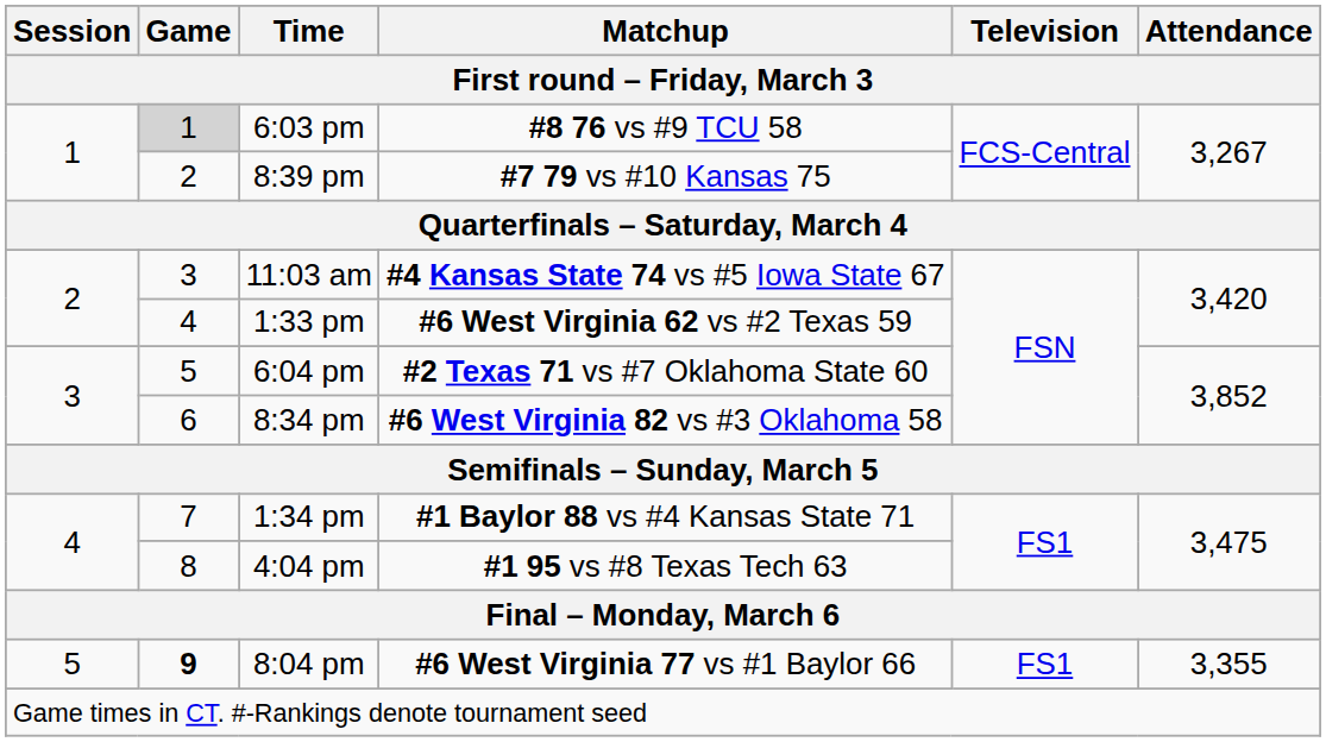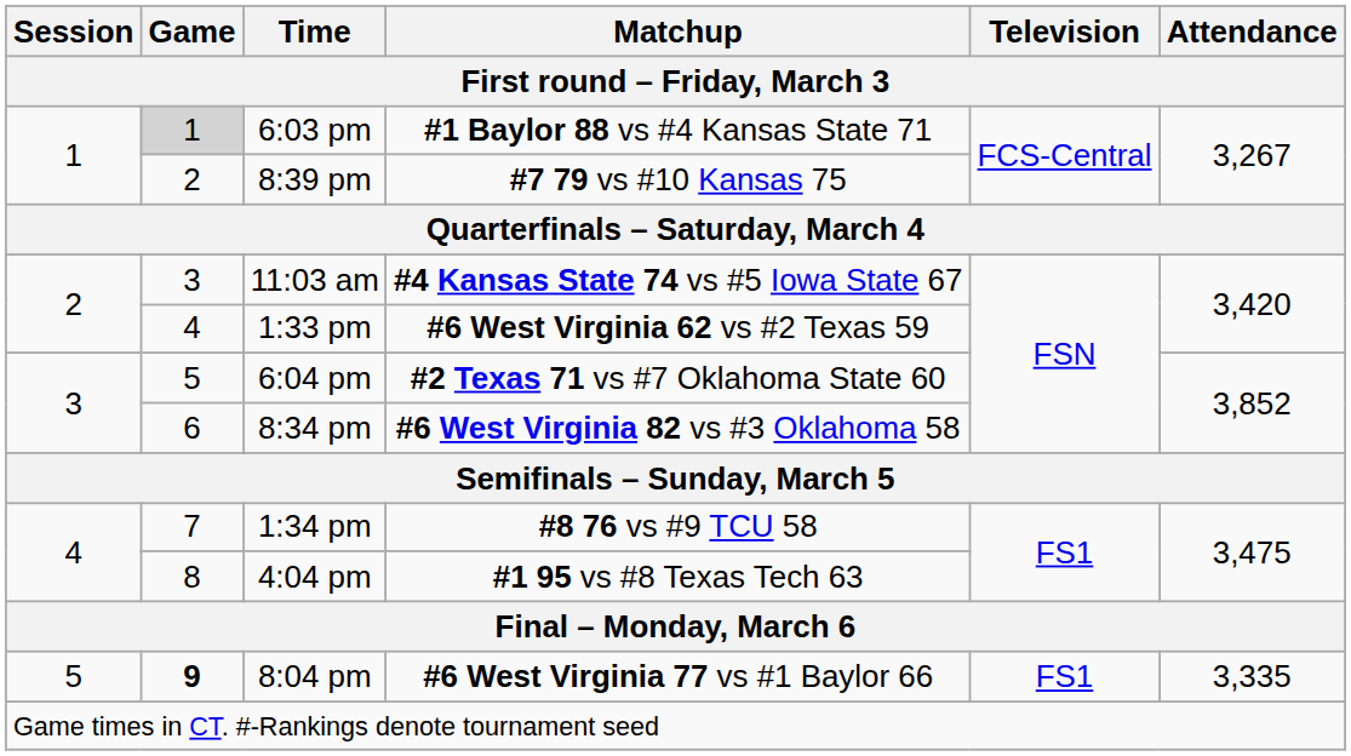6:03 pm | Matchup: #8 76 vs #9 TCU 58 -> #1 Baylor 88 vs #4 Kansas State 71
1:34 pm | Matchup: #1 Baylor 88 vs #4 Kansas State 71 -> #8 76 vs #9 TCU 58
8:04 pm | Attendance: 3,355 -> 3,335
